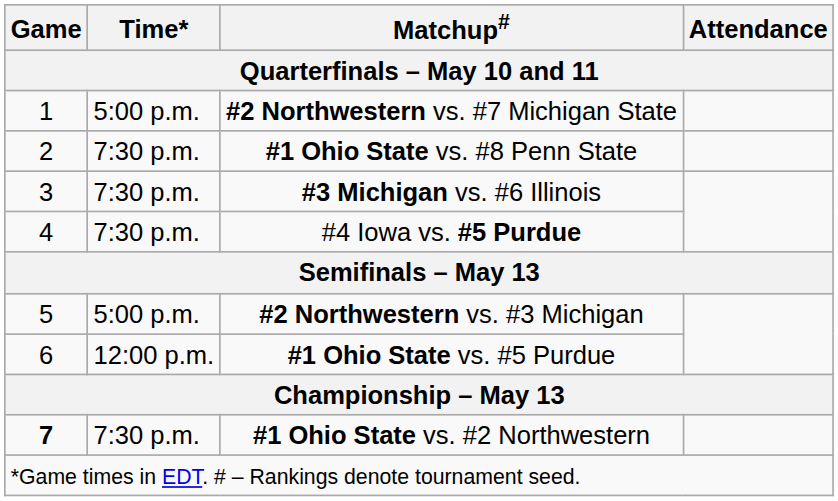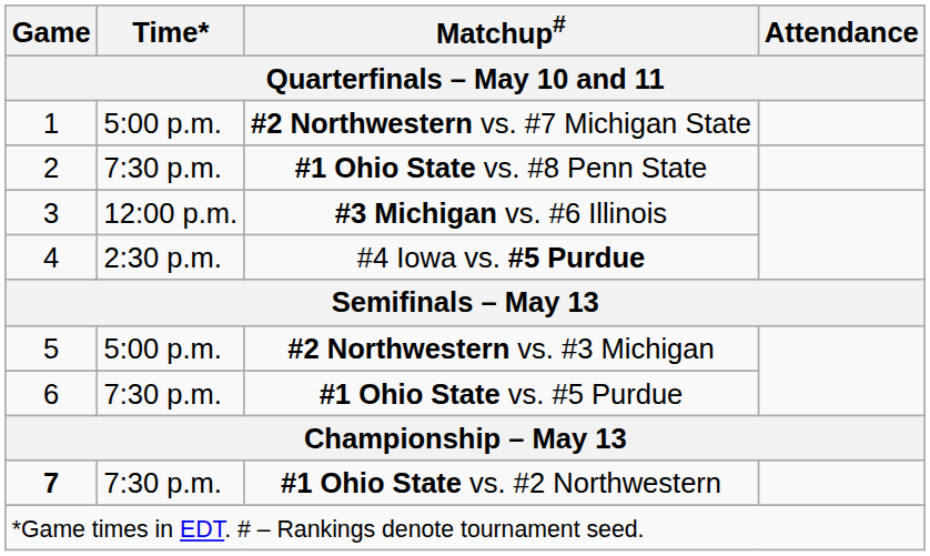#3 Michigan vs. #6 Illinois | Time*: 7:30 p.m. -> 12:00 p.m.
#4 Iowa vs. #5 Purdue | Time*: 7:30 p.m. -> 2:30 p.m.
#1 Ohio State vs. #5 Purdue | Time*: 12:00 p.m. -> 7:30 p.m.
